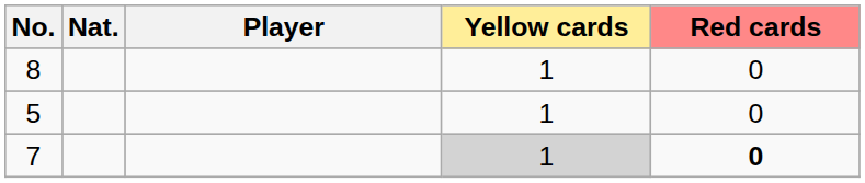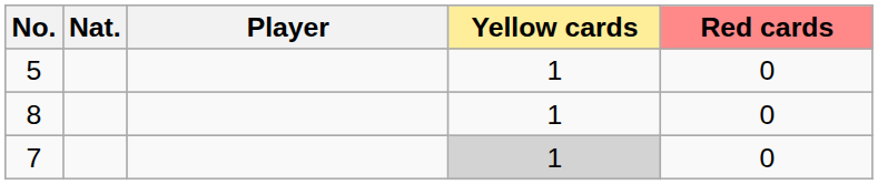rows swapped: 8 <-> 5
7 | Red cards: bold -> normal
